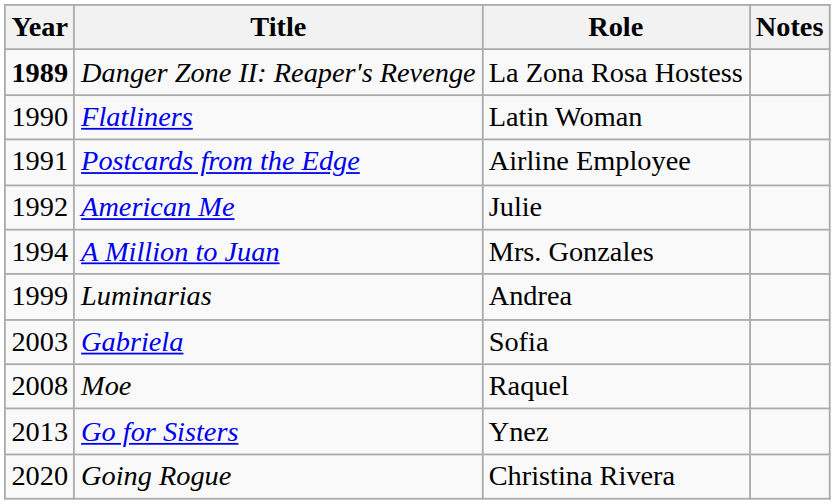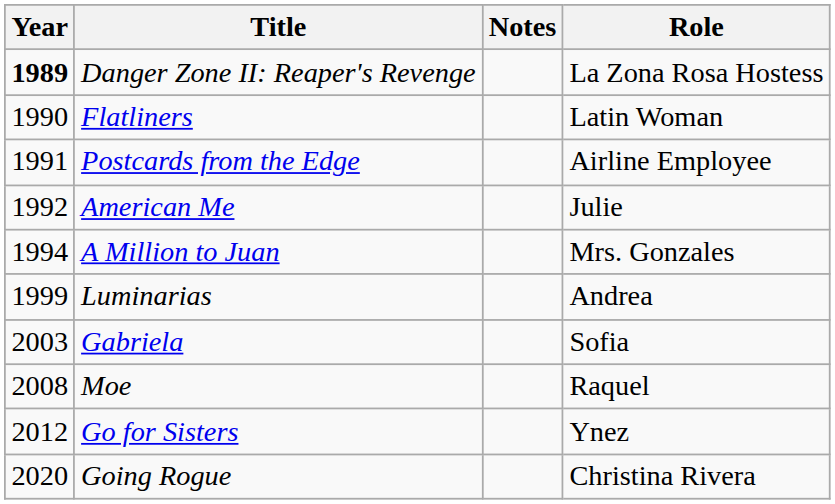columns swapped: Role <-> Notes
Go for Sisters | Year: 2013 -> 2012
